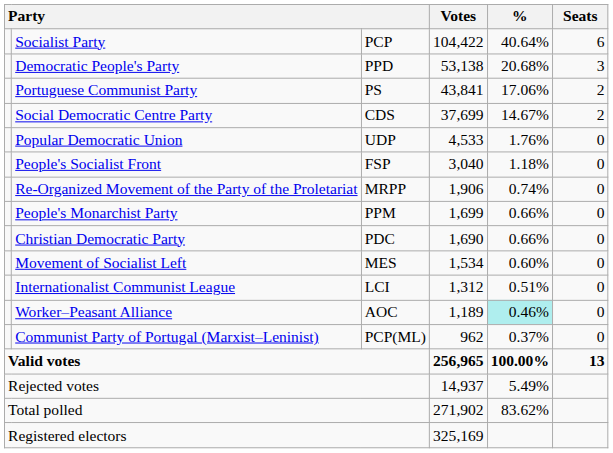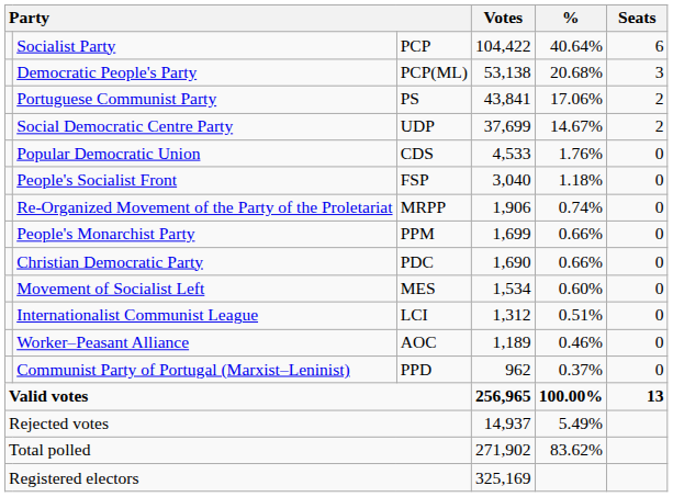Democratic People's Party | column 3: PPD -> PCP(ML)
Social Democratic Centre Party | column 3: CDS -> UDP
Popular Democratic Union | column 3: UDP -> CDS
Worker–Peasant Alliance | %: paleturquoise background -> no background
Communist Party of Portugal (Marxist–Leninist) | column 3: PCP(ML) -> PPD
